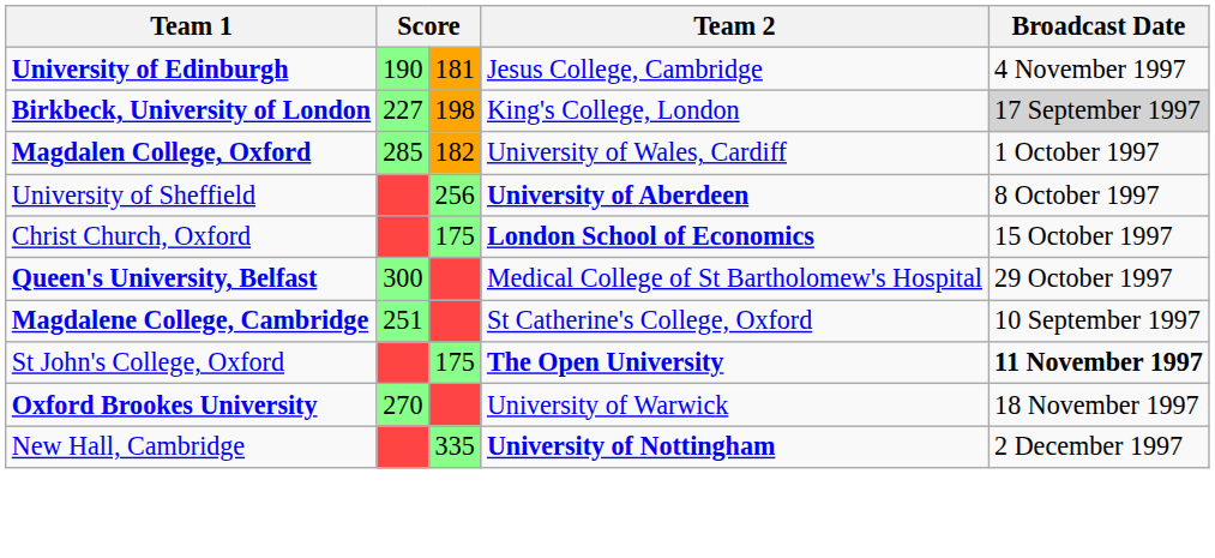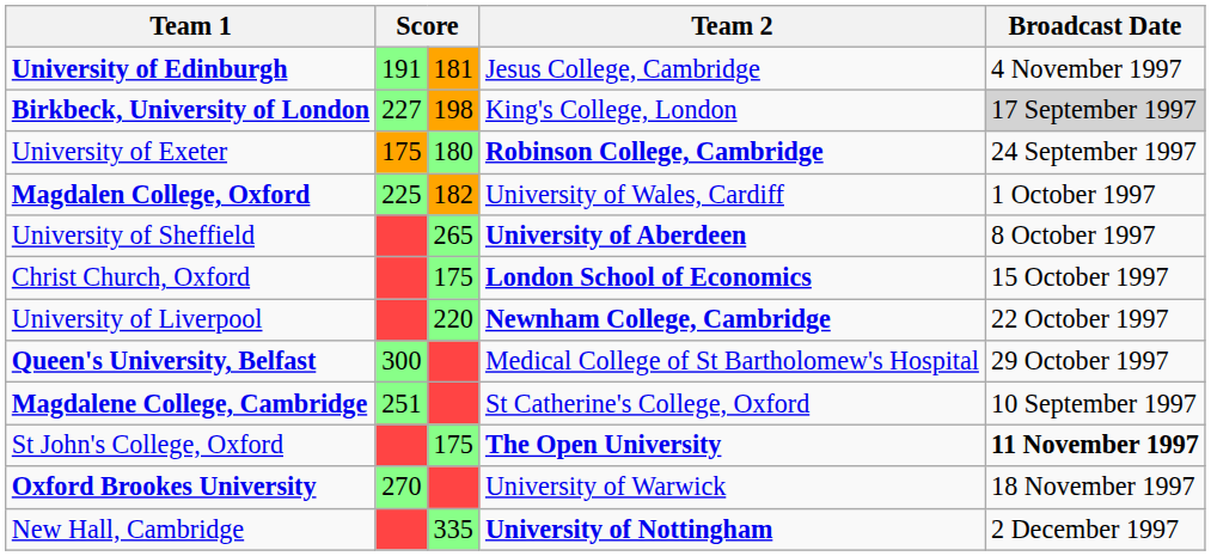University of Edinburgh | column 2: 190 -> 191
+ row: University of Exeter | 175 | 180 | Robinson College, Cambridge | 24 September 1997
Magdalen College, Oxford | column 2: 285 -> 225
University of Sheffield | column 3: 256 -> 265
+ row: University of Liverpool | 220 | Newnham College, Cambridge | 22 October 1997
